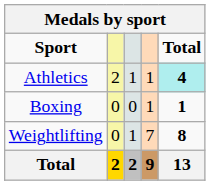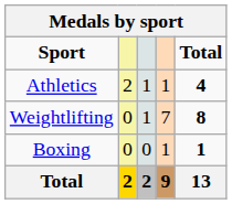Athletics | Total: paleturquoise background -> no background
rows swapped: Boxing <-> Weightlifting
